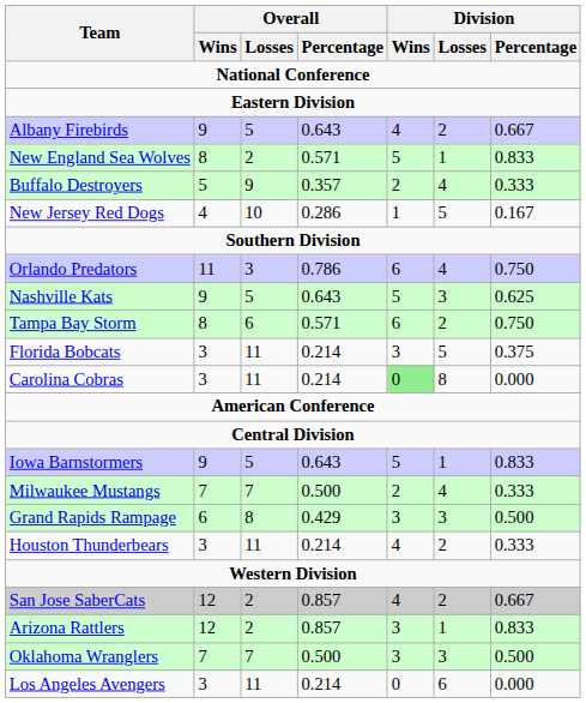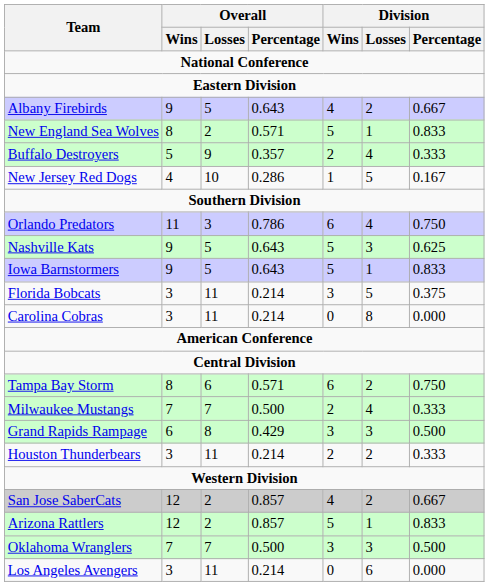rows swapped: Tampa Bay Storm <-> Iowa Barnstormers
Carolina Cobras | Division / Wins: lightgreen background -> no background
Houston Thunderbears | Division / Wins: 4 -> 2
Arizona Rattlers | Division / Wins: 3 -> 5
